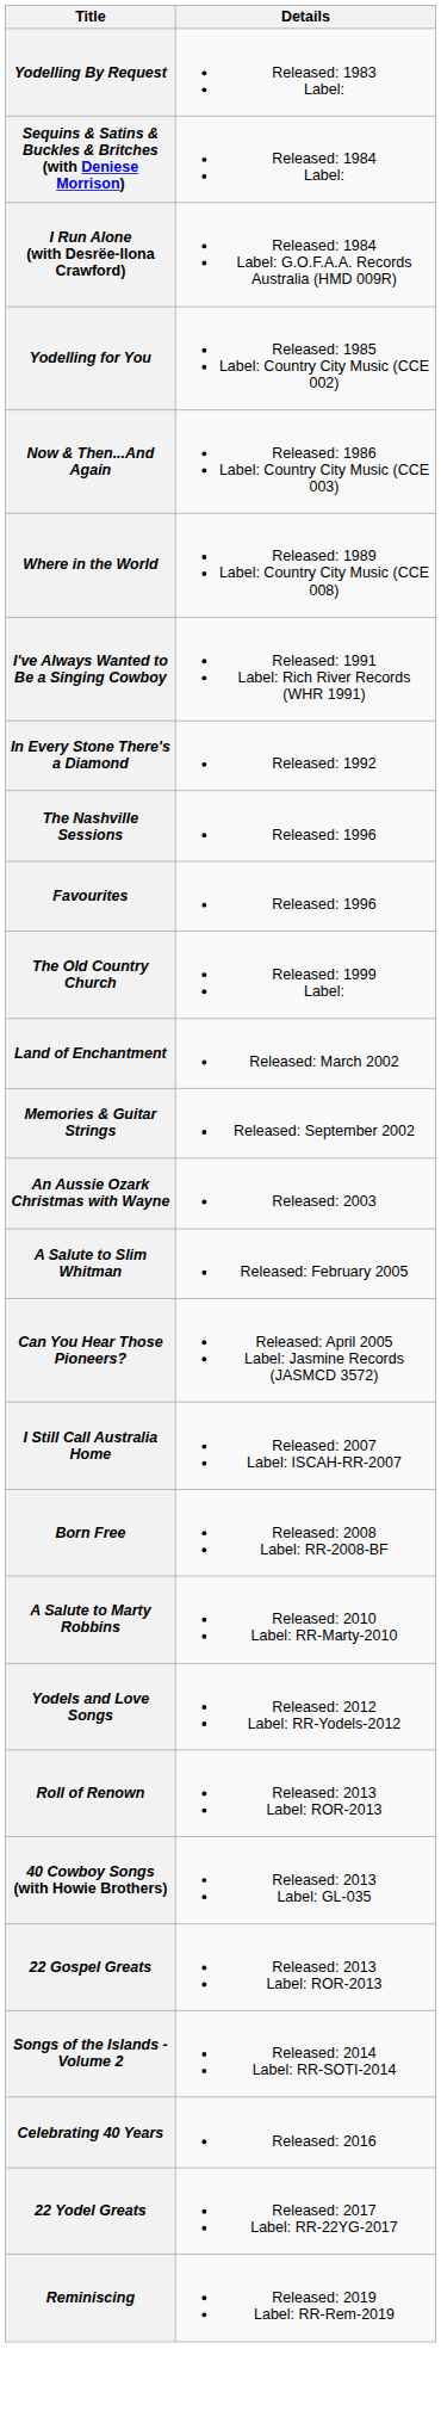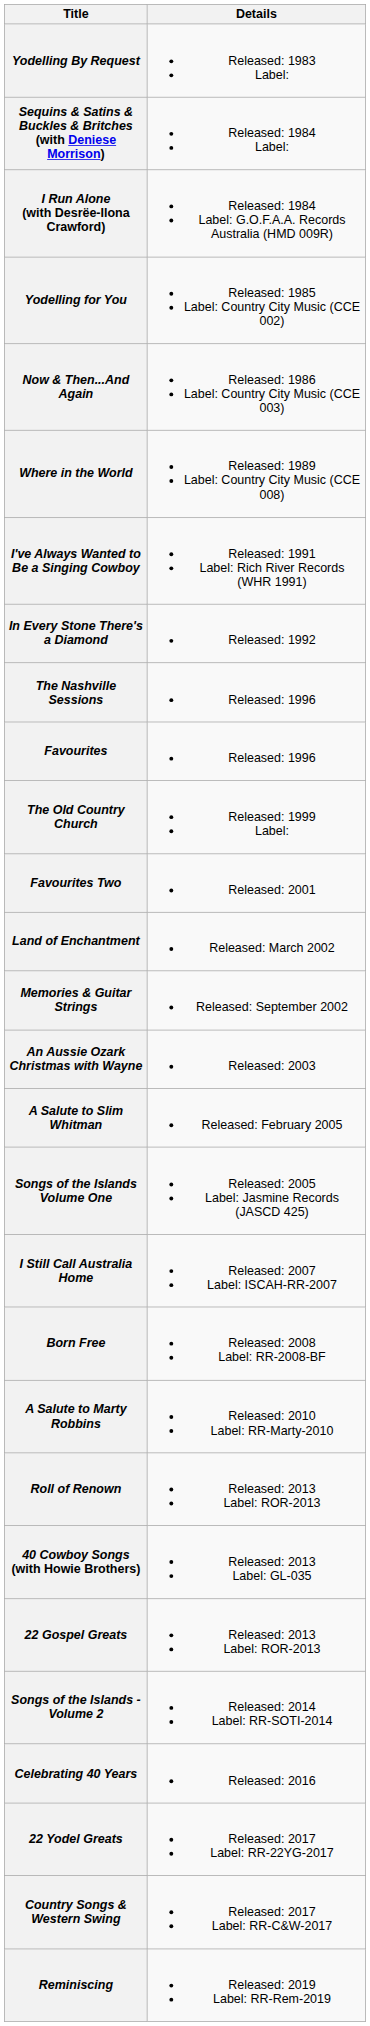+ row: Favourites Two | Released: 2001
- row: Can You Hear Those Pioneers? | Released: April 2005 Label: Jasmine Records (JASMCD 3572)
+ row: Songs of the Islands Volume One | Released: 2005 Label: Jasmine Records (JASCD 425)
- row: Yodels and Love Songs | Released: 2012 Label: RR-Yodels-2012
+ row: Country Songs & Western Swing | Released: 2017 Label: RR-C&W-2017
